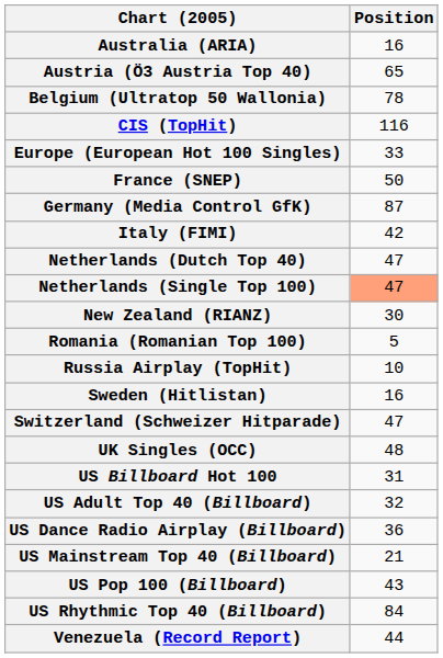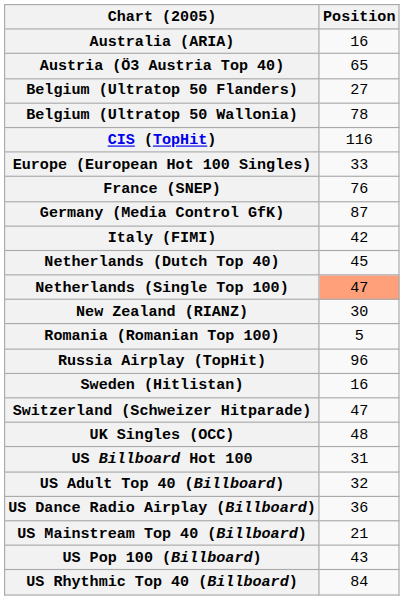+ row: Belgium (Ultratop 50 Flanders) | 27
France (SNEP) | Position: 50 -> 76
Netherlands (Dutch Top 40) | Position: 47 -> 45
Russia Airplay (TopHit) | Position: 10 -> 96
- row: Venezuela (Record Report) | 44
